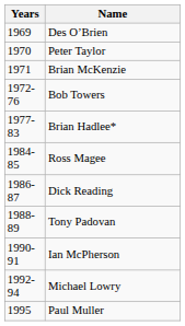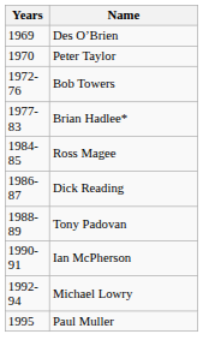- row: 1971 | Brian McKenzie
